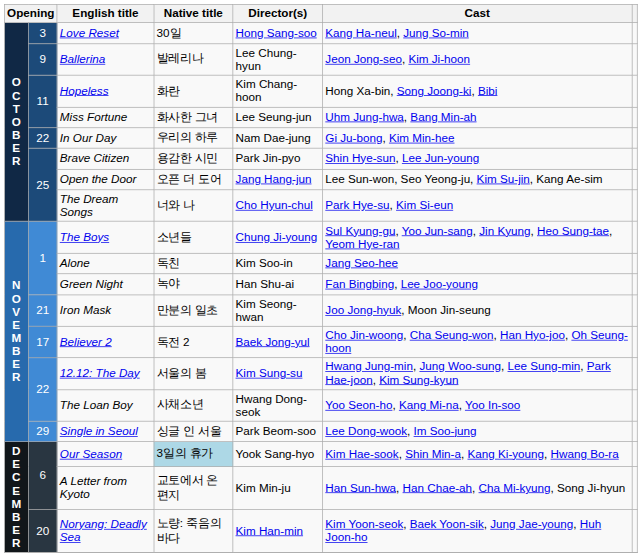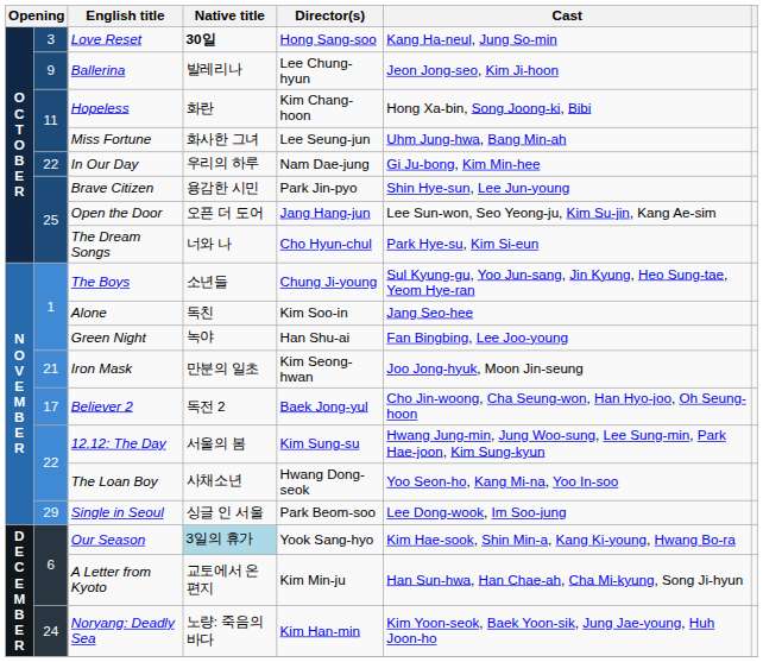Love Reset | Native title: normal -> bold
Noryang: Deadly Sea | column 2: 20 -> 24
